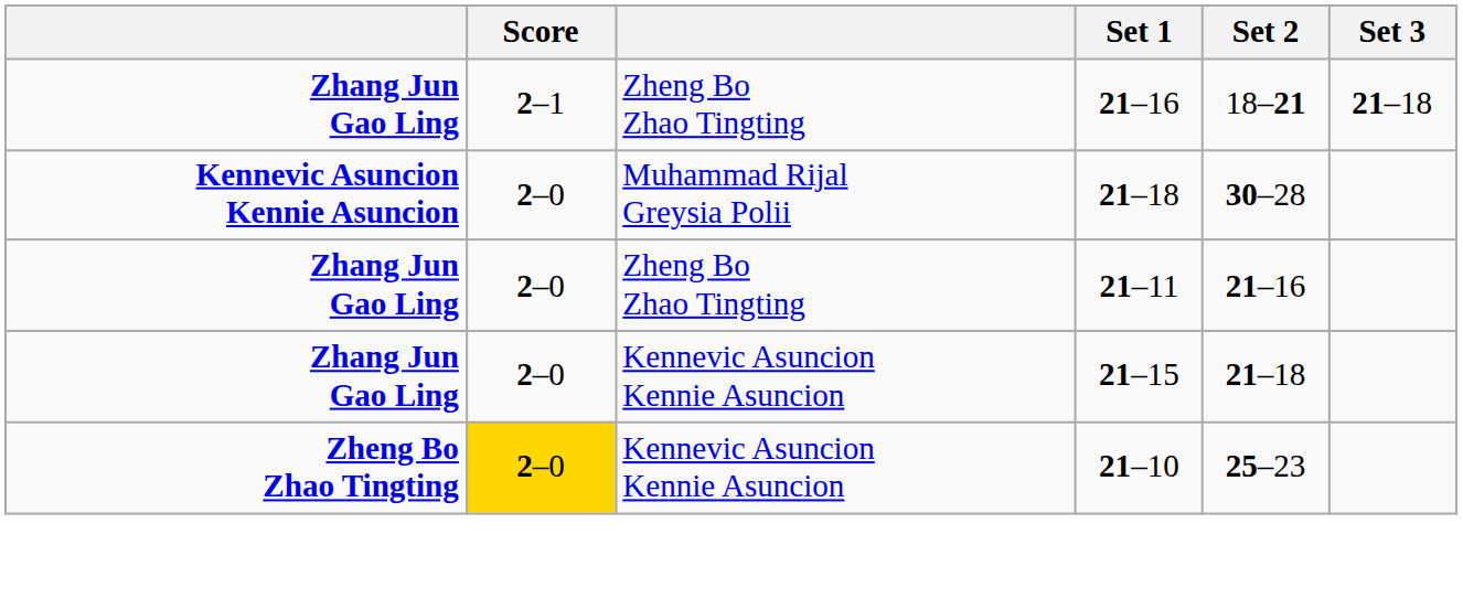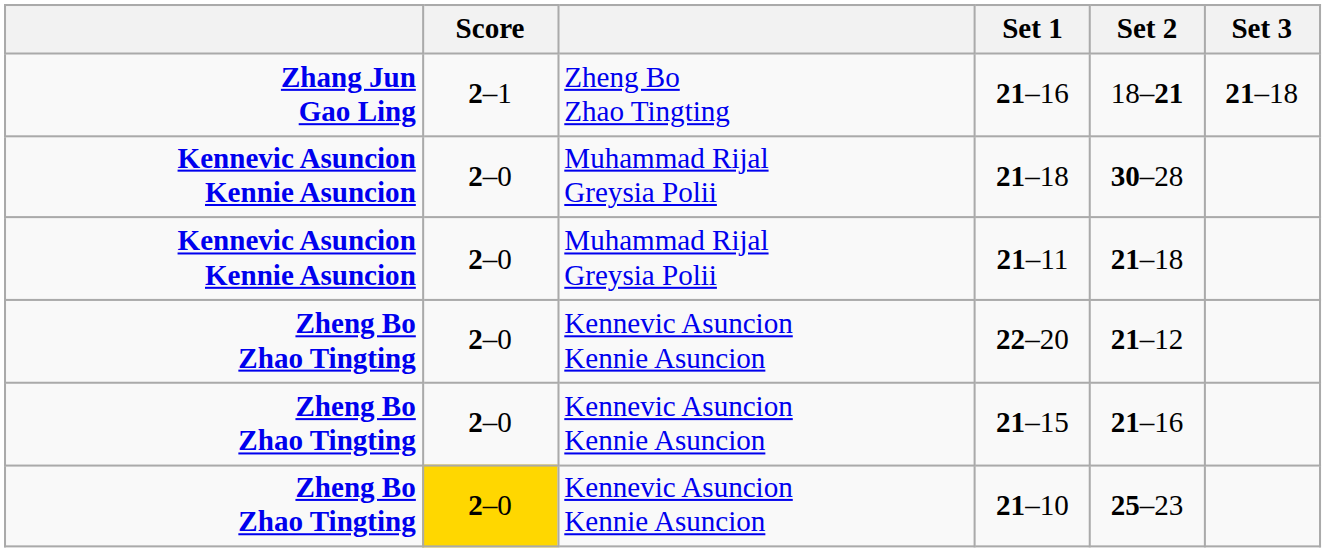21–11 | column 1: Zhang Jun Gao Ling -> Kennevic Asuncion Kennie Asuncion
21–11 | column 3: Zheng Bo Zhao Tingting -> Muhammad Rijal Greysia Polii
21–11 | Set 2: 21–16 -> 21–18
+ row: Zheng Bo Zhao Tingting | 2–0 | Kennevic Asuncion Kennie Asuncion | 22–20 | 21–12
21–15 | column 1: Zhang Jun Gao Ling -> Zheng Bo Zhao Tingting
21–15 | Set 2: 21–18 -> 21–16
